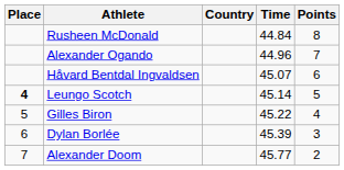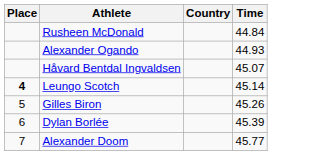- column: Points | 8 | 7 | 6 | 5 | 4 | 3 | 2
Alexander Ogando | Time: 44.96 -> 44.93
Gilles Biron | Time: 45.22 -> 45.26
